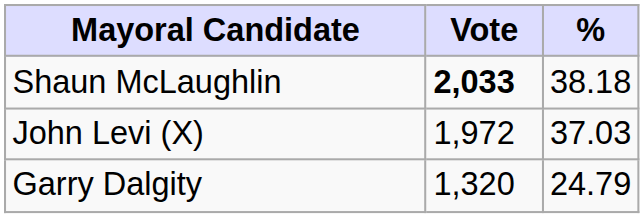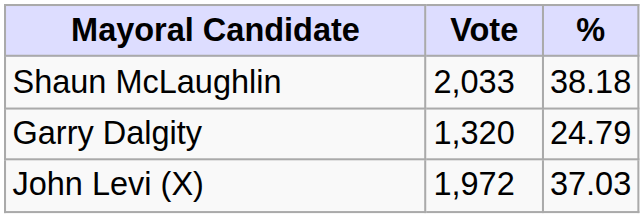Shaun McLaughlin | Vote: bold -> normal
rows swapped: John Levi (X) <-> Garry Dalgity
